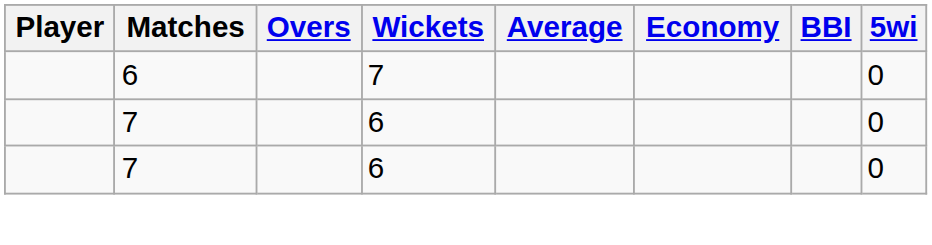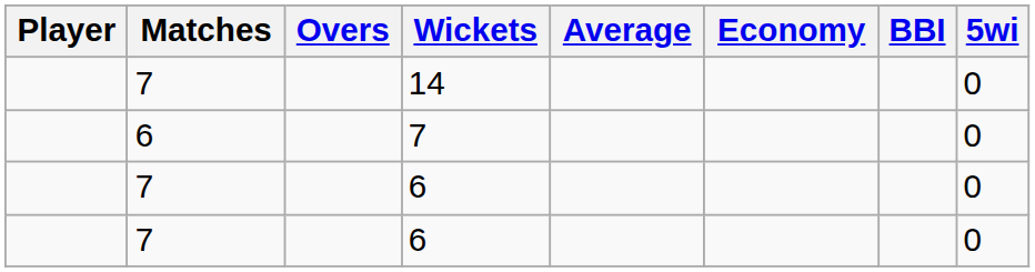+ row: 7 | 14 | 0
